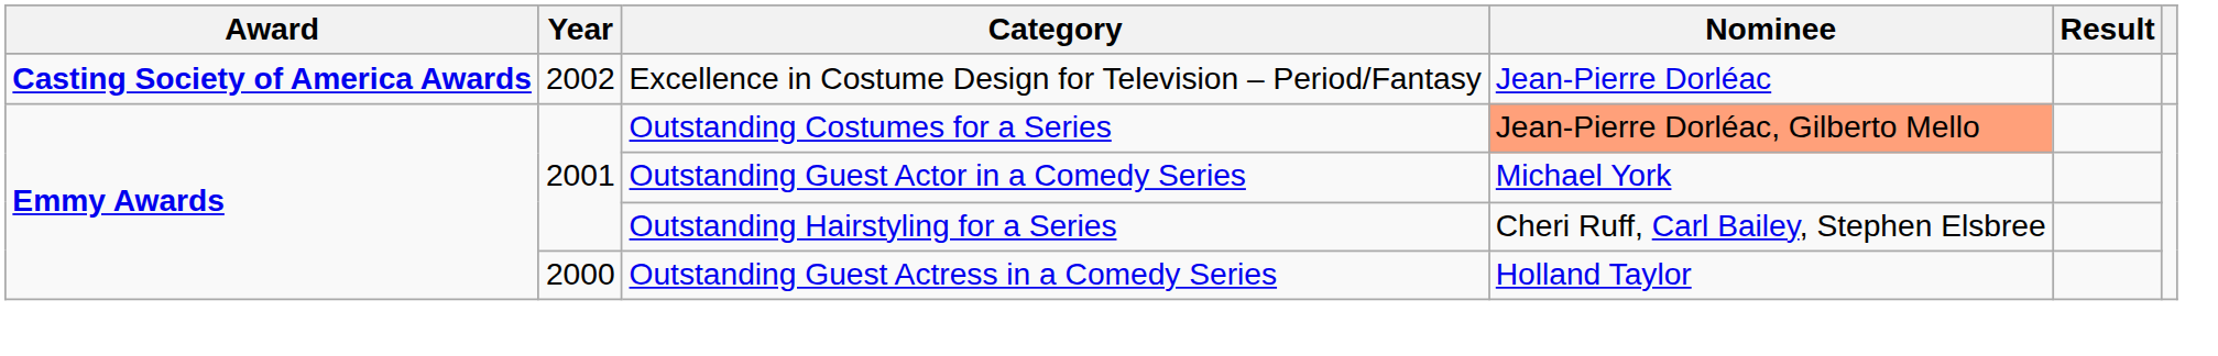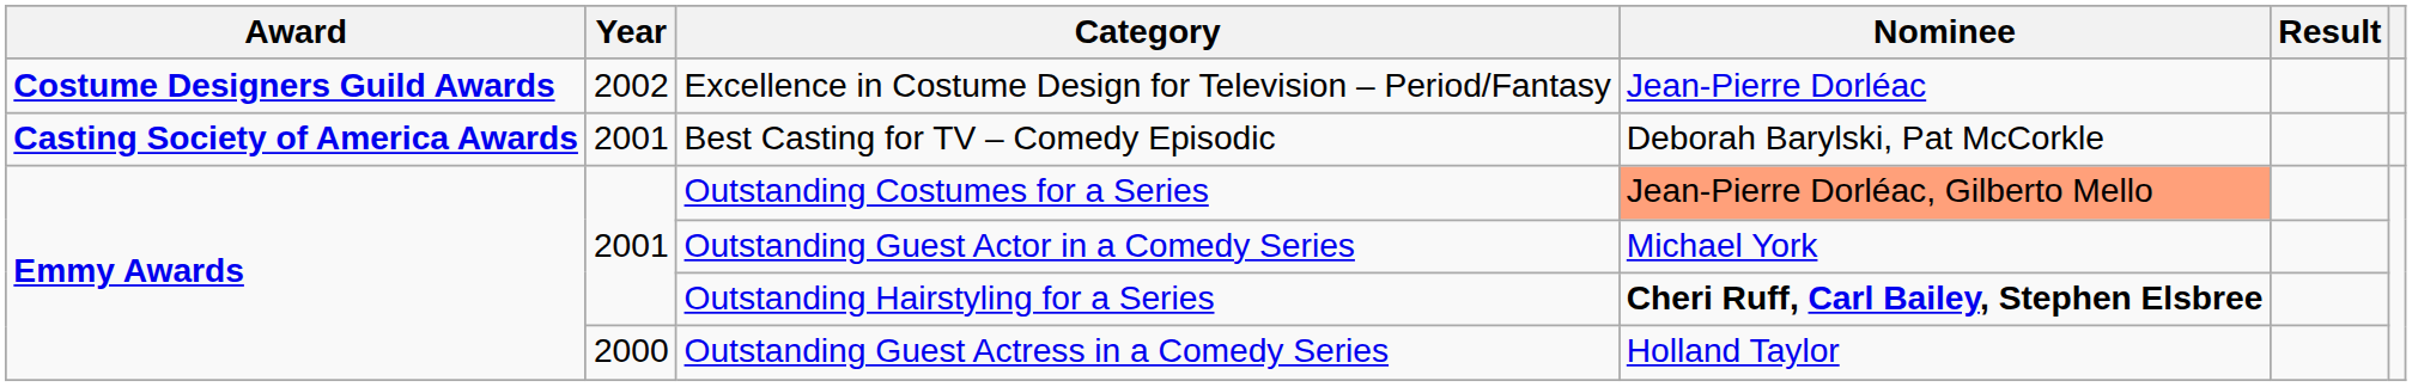Excellence in Costume Design for Television – Period/Fantasy | Award: Casting Society of America Awards -> Costume Designers Guild Awards
+ row: Casting Society of America Awards | 2001 | Best Casting for TV – Comedy Episodic | Deborah Barylski, Pat McCorkle
Outstanding Hairstyling for a Series | Nominee: normal -> bold
